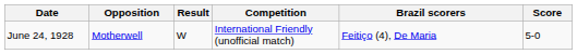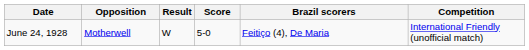columns swapped: Score <-> Competition
